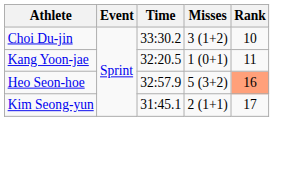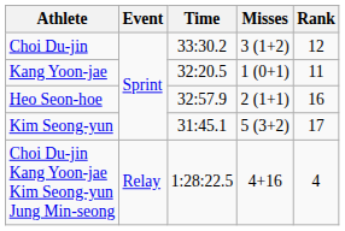Choi Du-jin | Rank: 10 -> 12
Heo Seon-hoe | Misses: 5 (3+2) -> 2 (1+1)
Heo Seon-hoe | Rank: lightsalmon background -> no background
Kim Seong-yun | Misses: 2 (1+1) -> 5 (3+2)
+ row: Choi Du-jin Kang Yoon-jae Kim Seong-yun Jung Min-seong | Relay | 1:28:22.5 | 4+16 | 4
